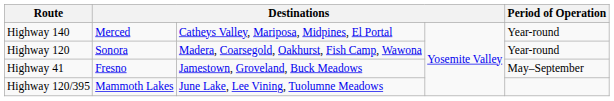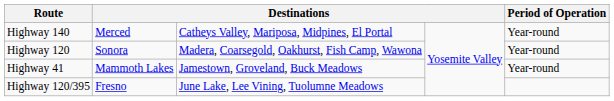Highway 41 | column 2: Fresno -> Mammoth Lakes
Highway 41 | Period of Operation: May–September -> Year-round
Highway 120/395 | column 2: Mammoth Lakes -> Fresno
